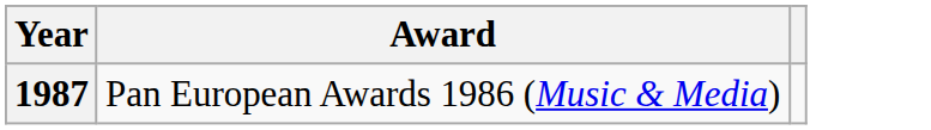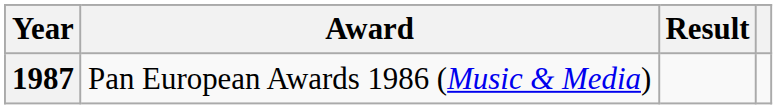+ column: Result
